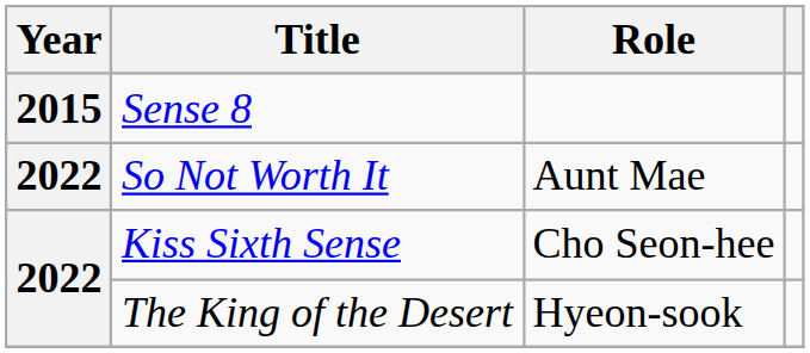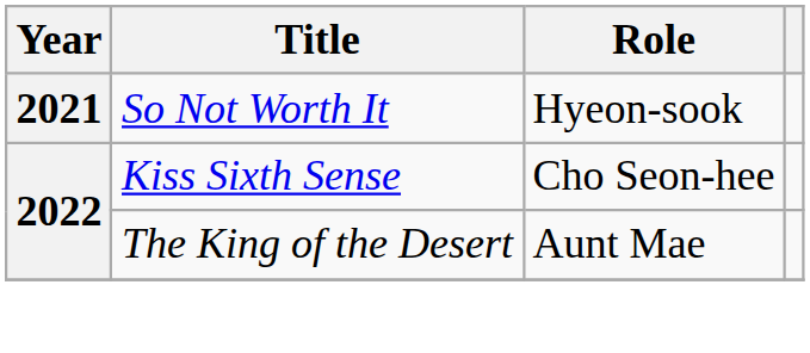- row: 2015 | Sense 8
So Not Worth It | Year: 2022 -> 2021
So Not Worth It | Role: Aunt Mae -> Hyeon-sook
The King of the Desert | Role: Hyeon-sook -> Aunt Mae
